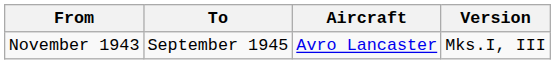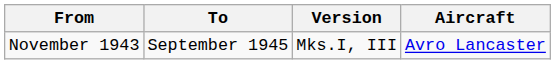columns swapped: Aircraft <-> Version
